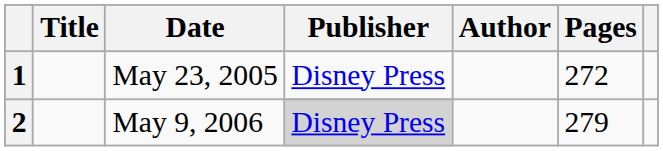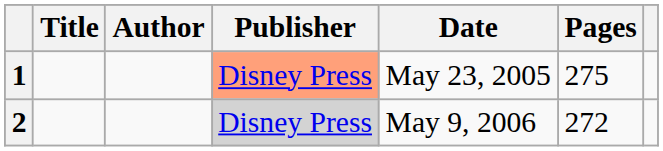columns swapped: Author <-> Date
1 | Publisher: no background -> lightsalmon background
1 | Pages: 272 -> 275
2 | Pages: 279 -> 272
